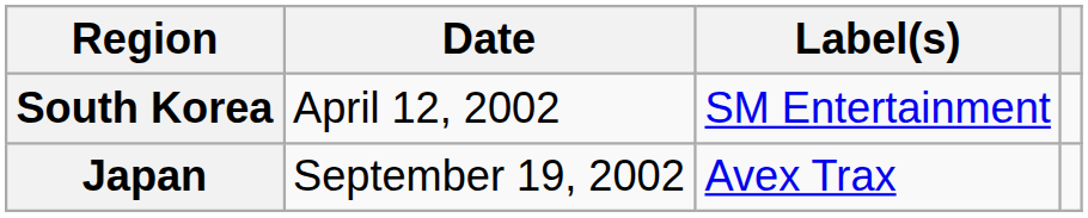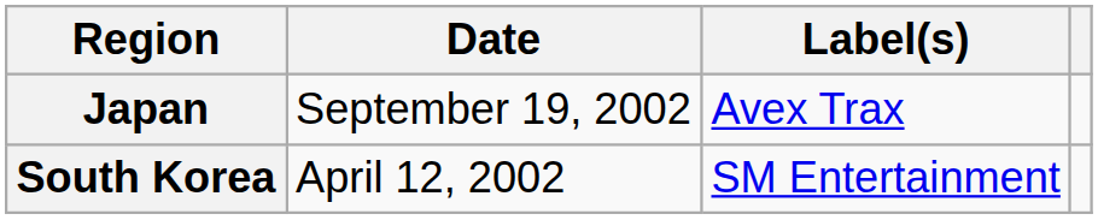rows swapped: South Korea <-> Japan
